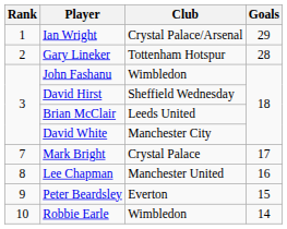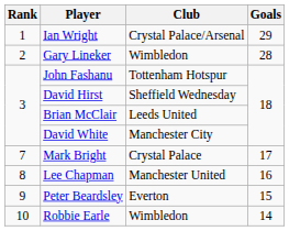Gary Lineker | Club: Tottenham Hotspur -> Wimbledon
John Fashanu | Club: Wimbledon -> Tottenham Hotspur
